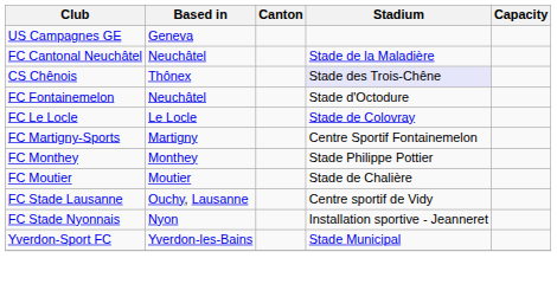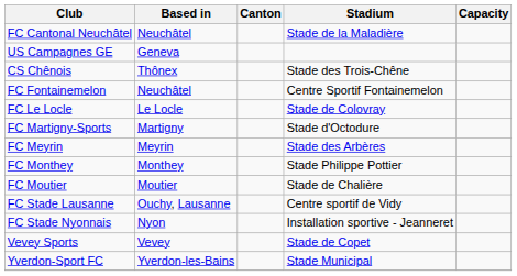rows swapped: US Campagnes GE <-> FC Cantonal Neuchâtel
CS Chênois | Stadium: lavender background -> no background
FC Fontainemelon | Stadium: Stade d'Octodure -> Centre Sportif Fontainemelon
FC Martigny-Sports | Stadium: Centre Sportif Fontainemelon -> Stade d'Octodure
+ row: FC Meyrin | Meyrin | Stade des Arbères
+ row: Vevey Sports | Vevey | Stade de Copet
